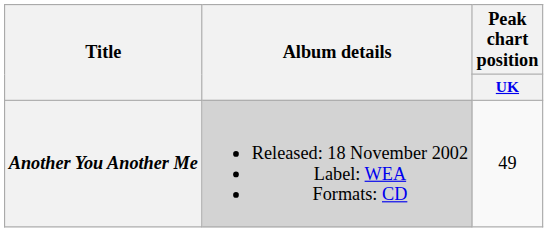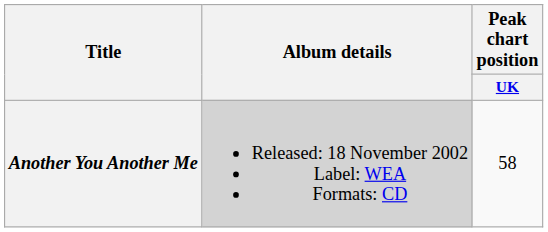Another You Another Me | Peak chart position / UK: 49 -> 58
